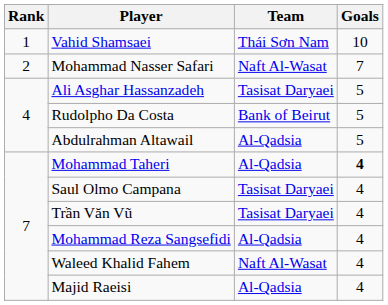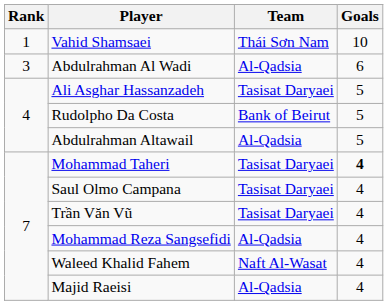- row: 2 | Mohammad Nasser Safari | Naft Al-Wasat | 7
+ row: 3 | Abdulrahman Al Wadi | Al-Qadsia | 6
Mohammad Taheri | Team: Al-Qadsia -> Tasisat Daryaei
